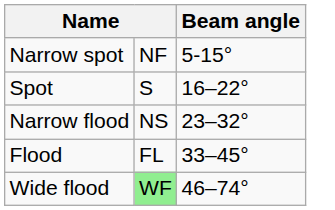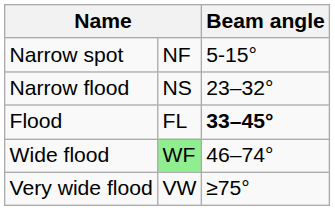- row: Spot | S | 16–22°
Flood | Beam angle: normal -> bold
+ row: Very wide flood | VW | ≥75°
